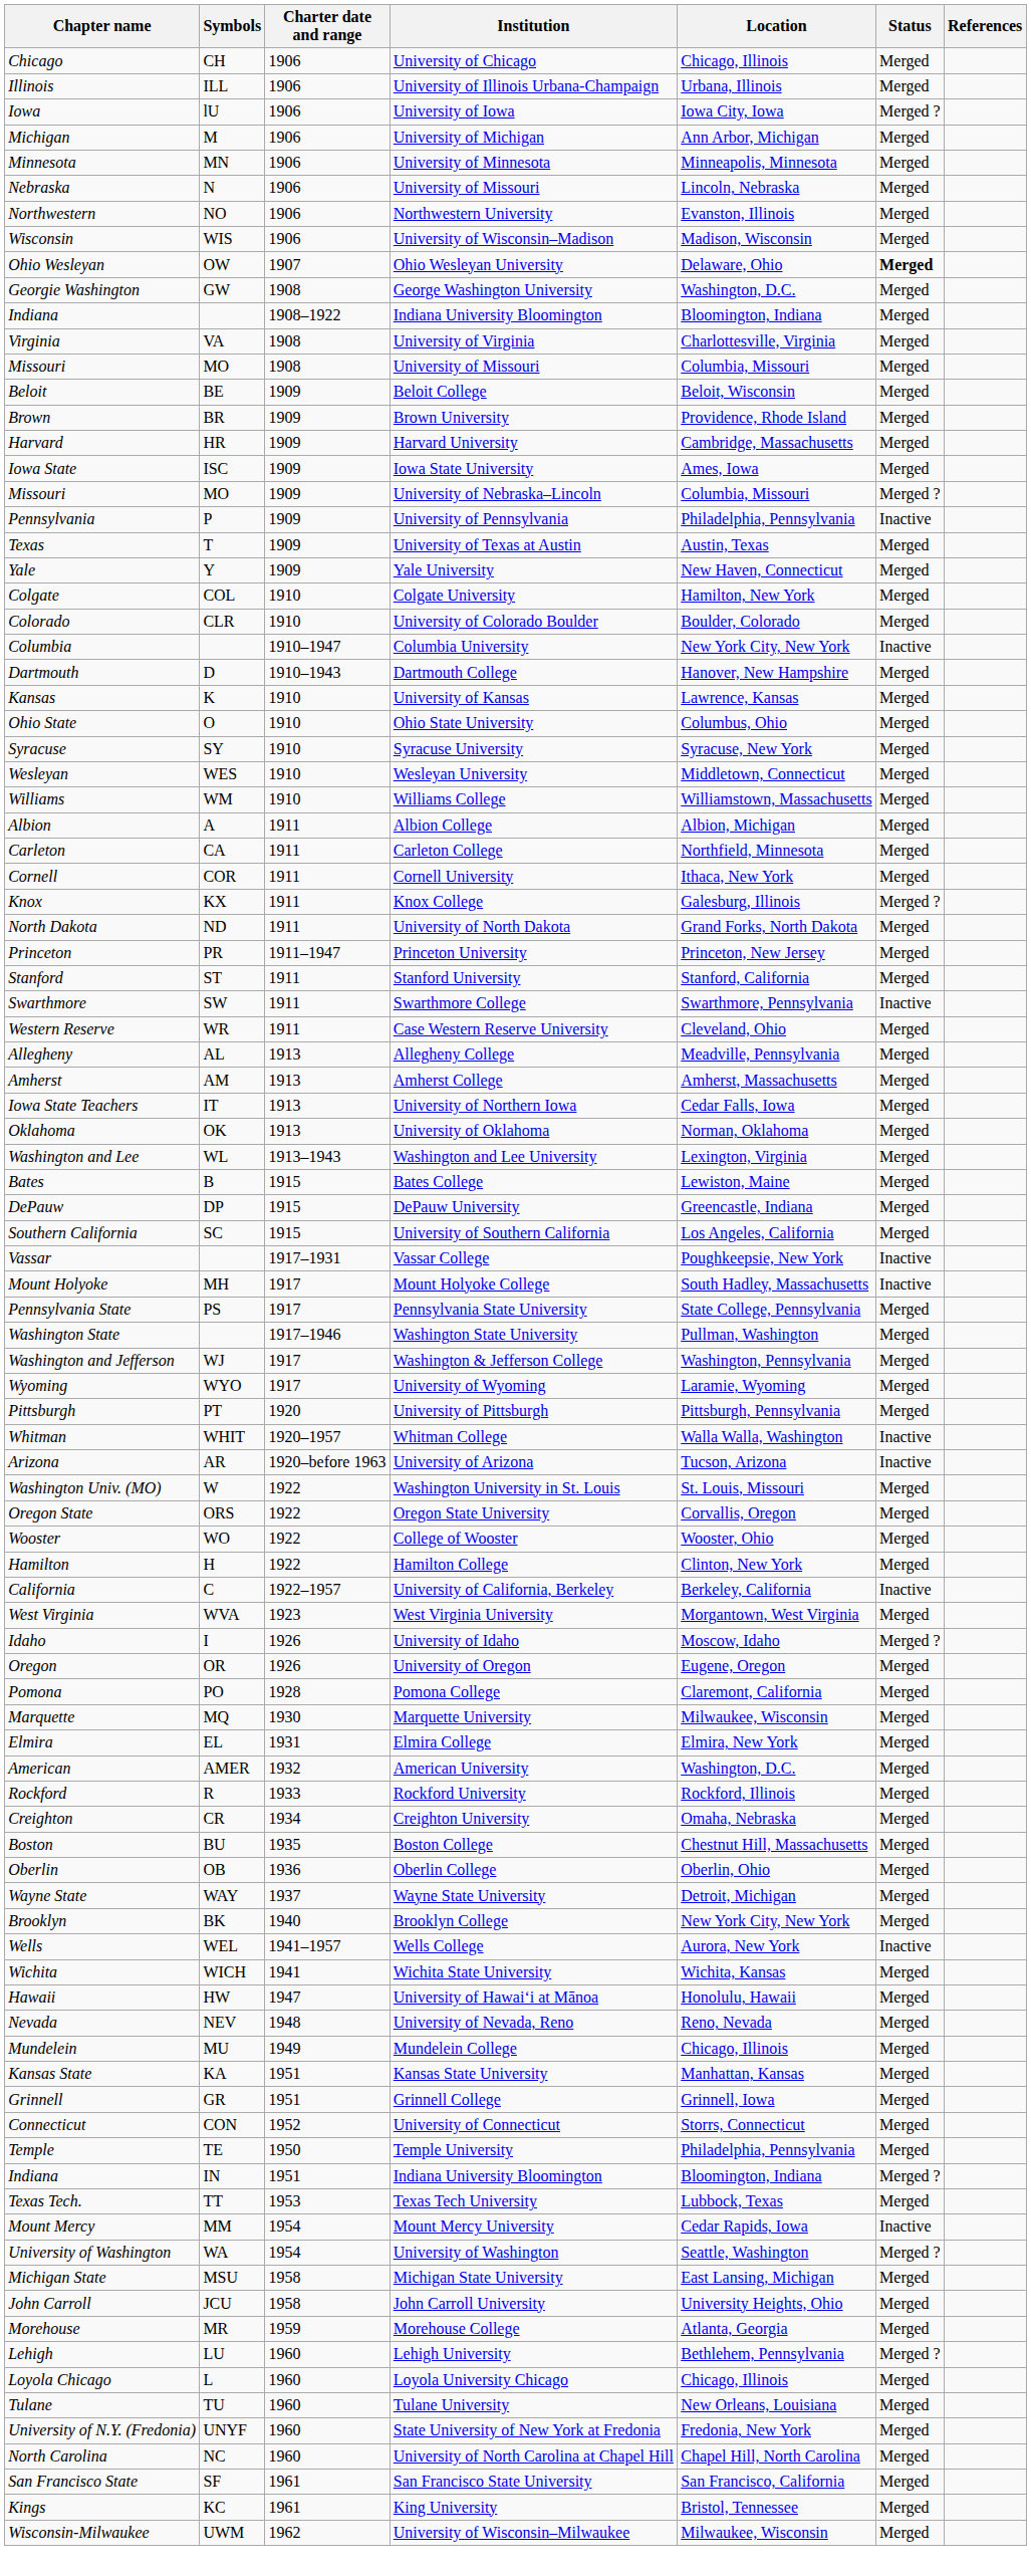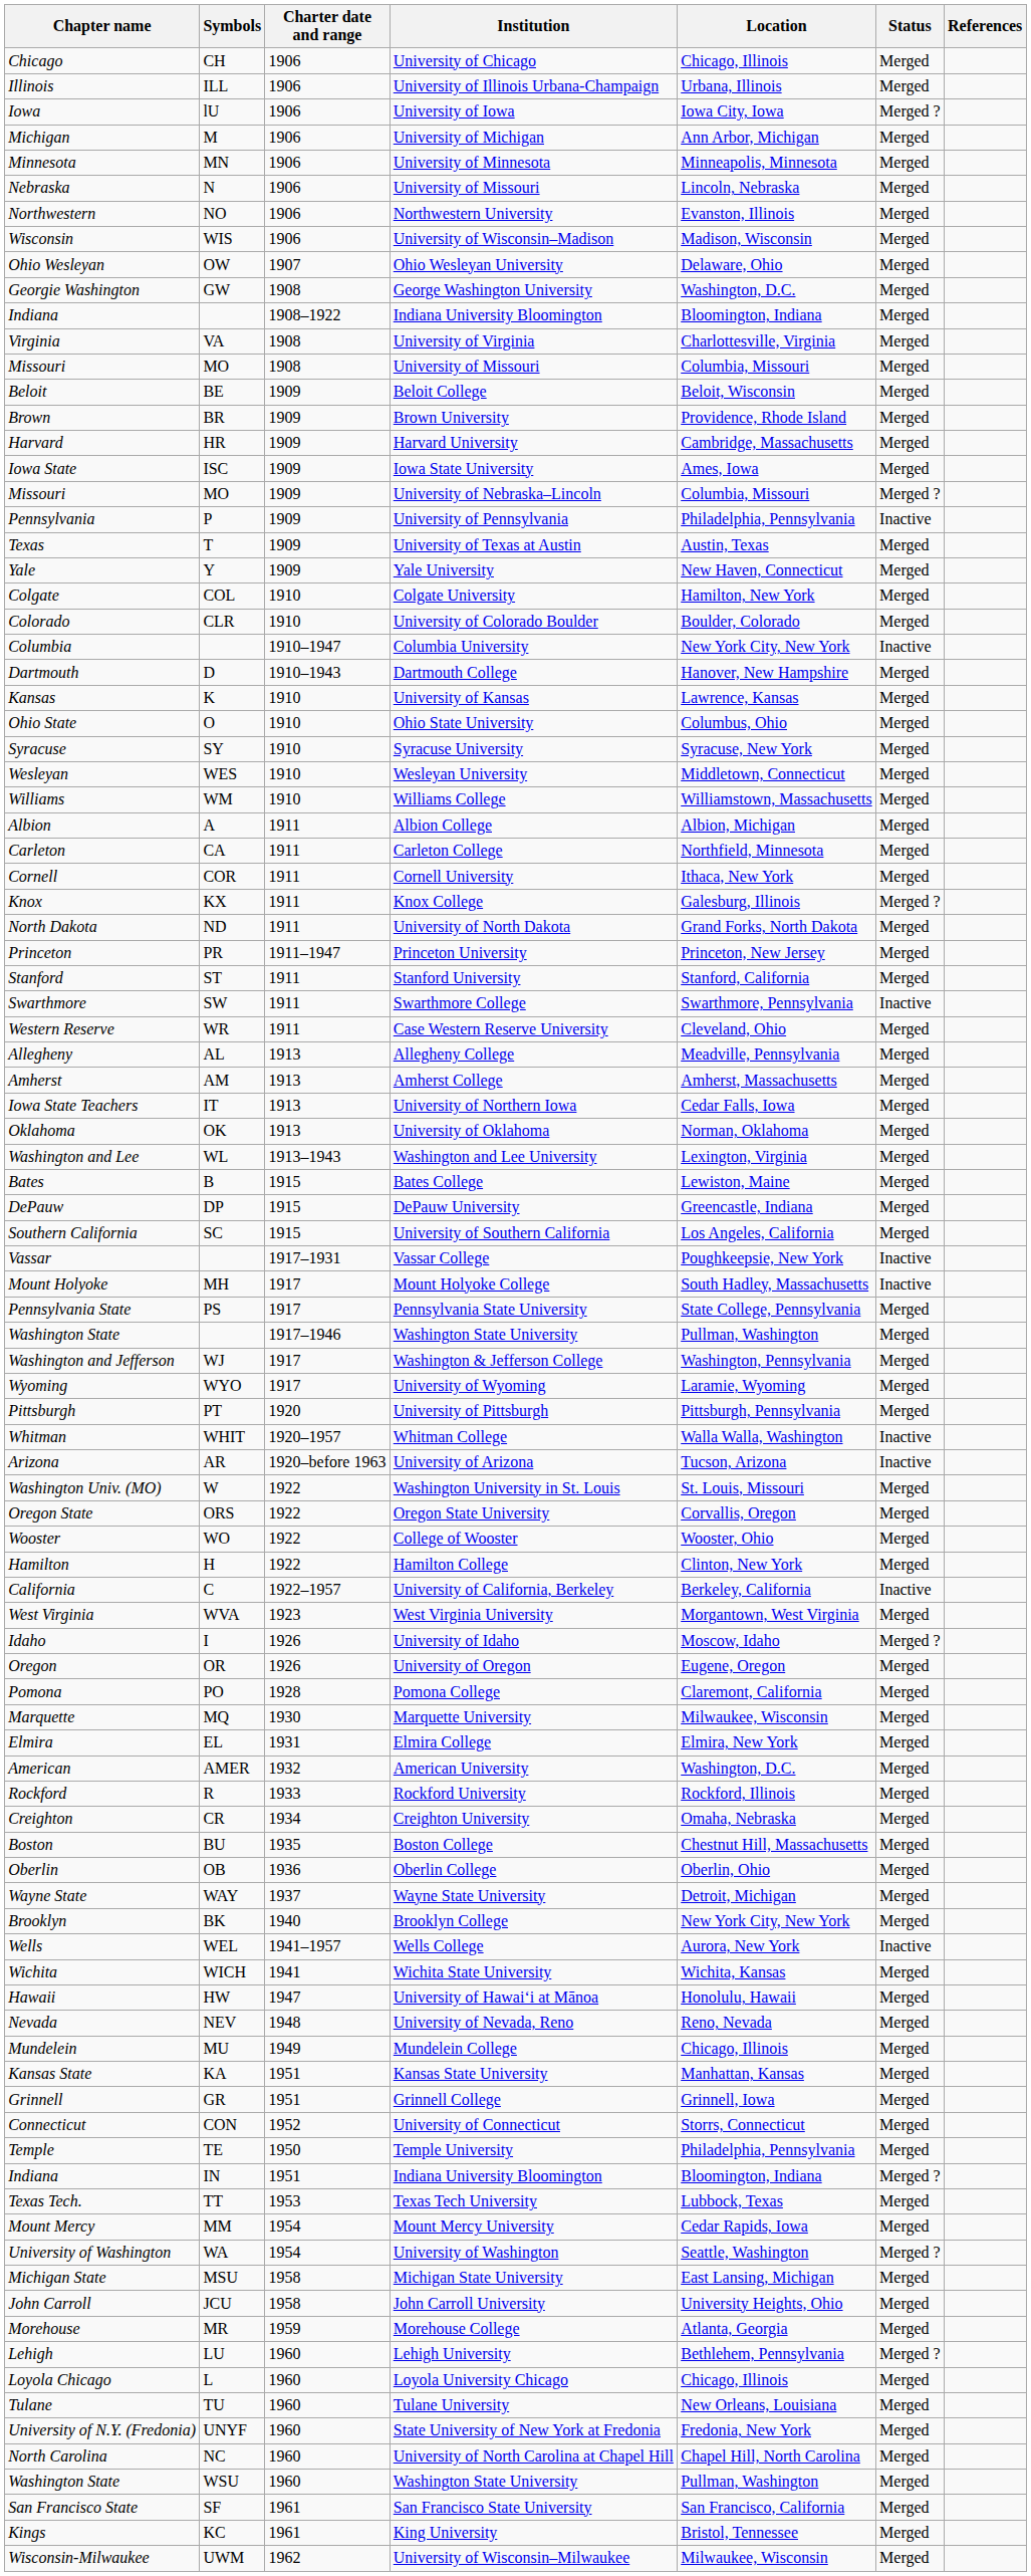Ohio Wesleyan | Status: bold -> normal
Mount Mercy | Status: Inactive -> Merged
+ row: Washington State | WSU | 1960 | Washington State University | Pullman, Washington | Merged
